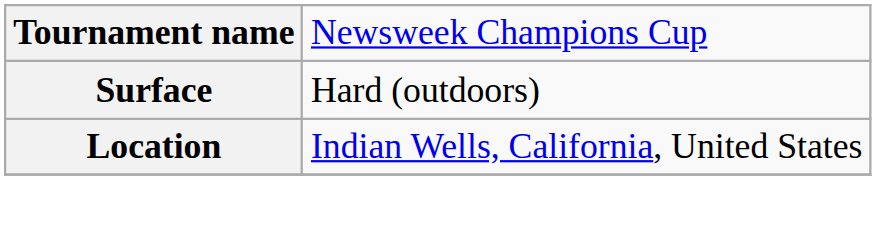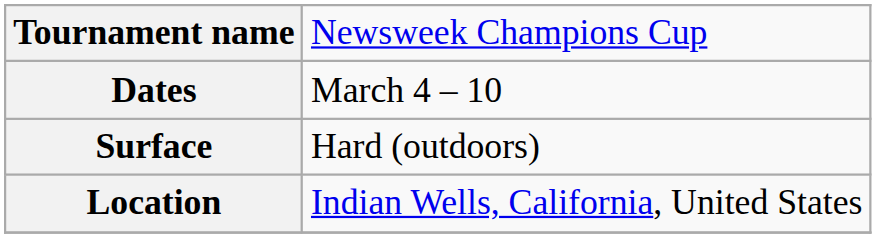+ row: Dates | March 4 – 10
